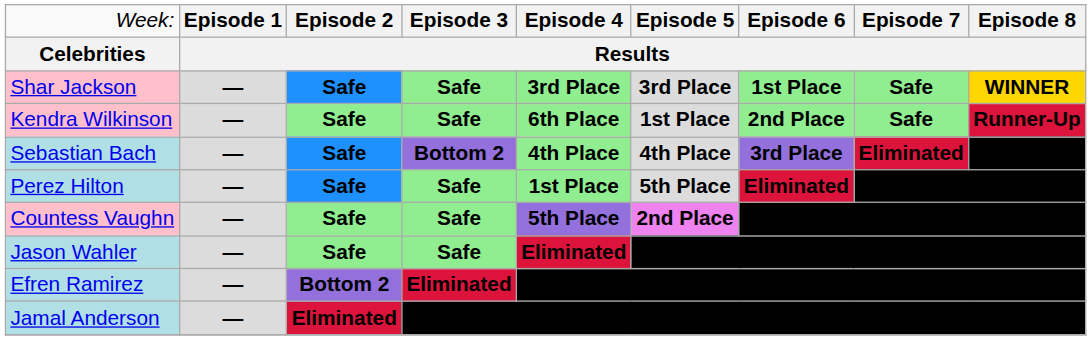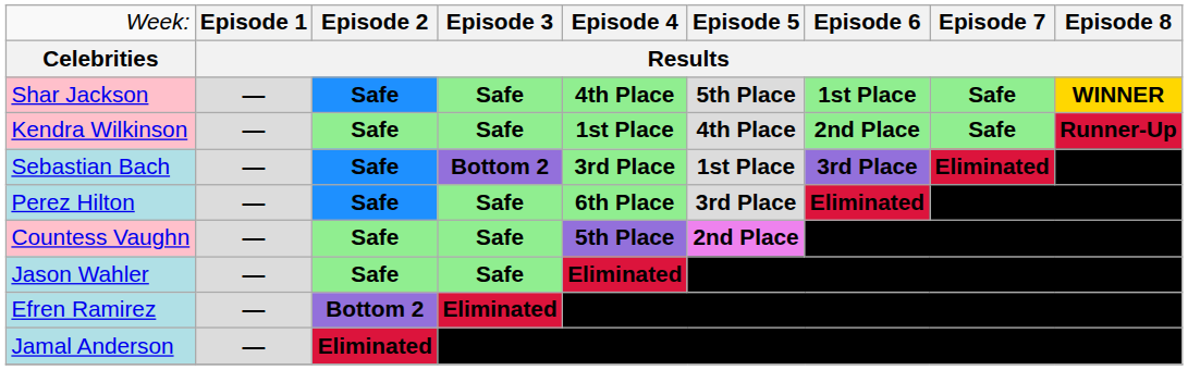Shar Jackson | column 5: 3rd Place -> 4th Place
Shar Jackson | column 6: 3rd Place -> 5th Place
Kendra Wilkinson | column 5: 6th Place -> 1st Place
Kendra Wilkinson | column 6: 1st Place -> 4th Place
Sebastian Bach | column 5: 4th Place -> 3rd Place
Sebastian Bach | column 6: 4th Place -> 1st Place
Perez Hilton | column 5: 1st Place -> 6th Place
Perez Hilton | column 6: 5th Place -> 3rd Place
